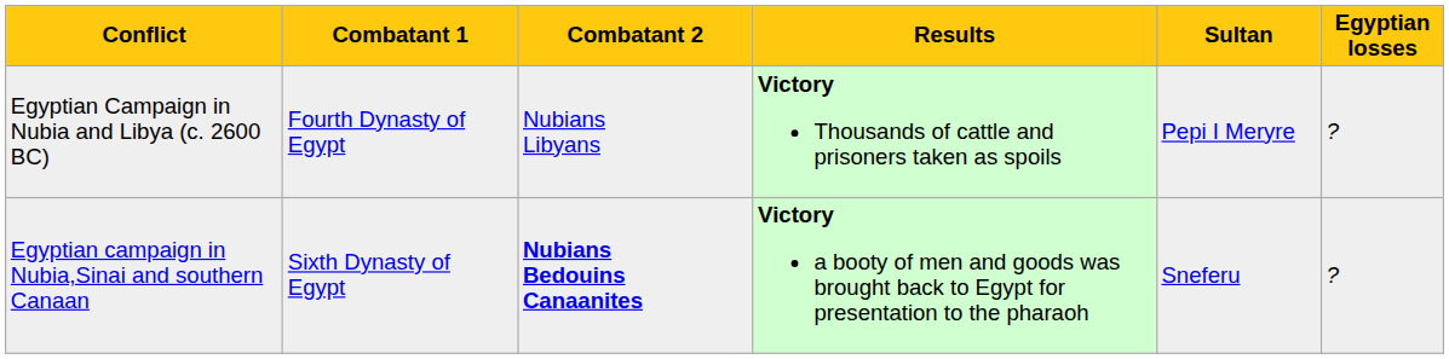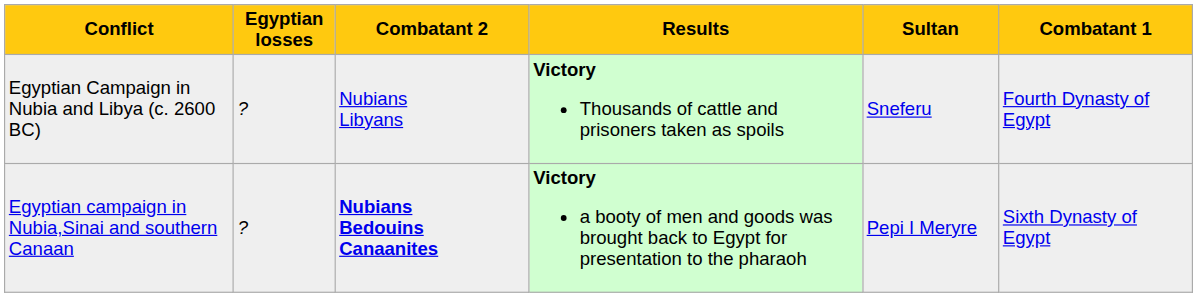columns swapped: Combatant 1 <-> Egyptian losses
Egyptian Campaign in Nubia and Libya (c. 2600 BC) | Sultan: Pepi I Meryre -> Sneferu
Egyptian campaign in Nubia,Sinai and southern Canaan | Sultan: Sneferu -> Pepi I Meryre
